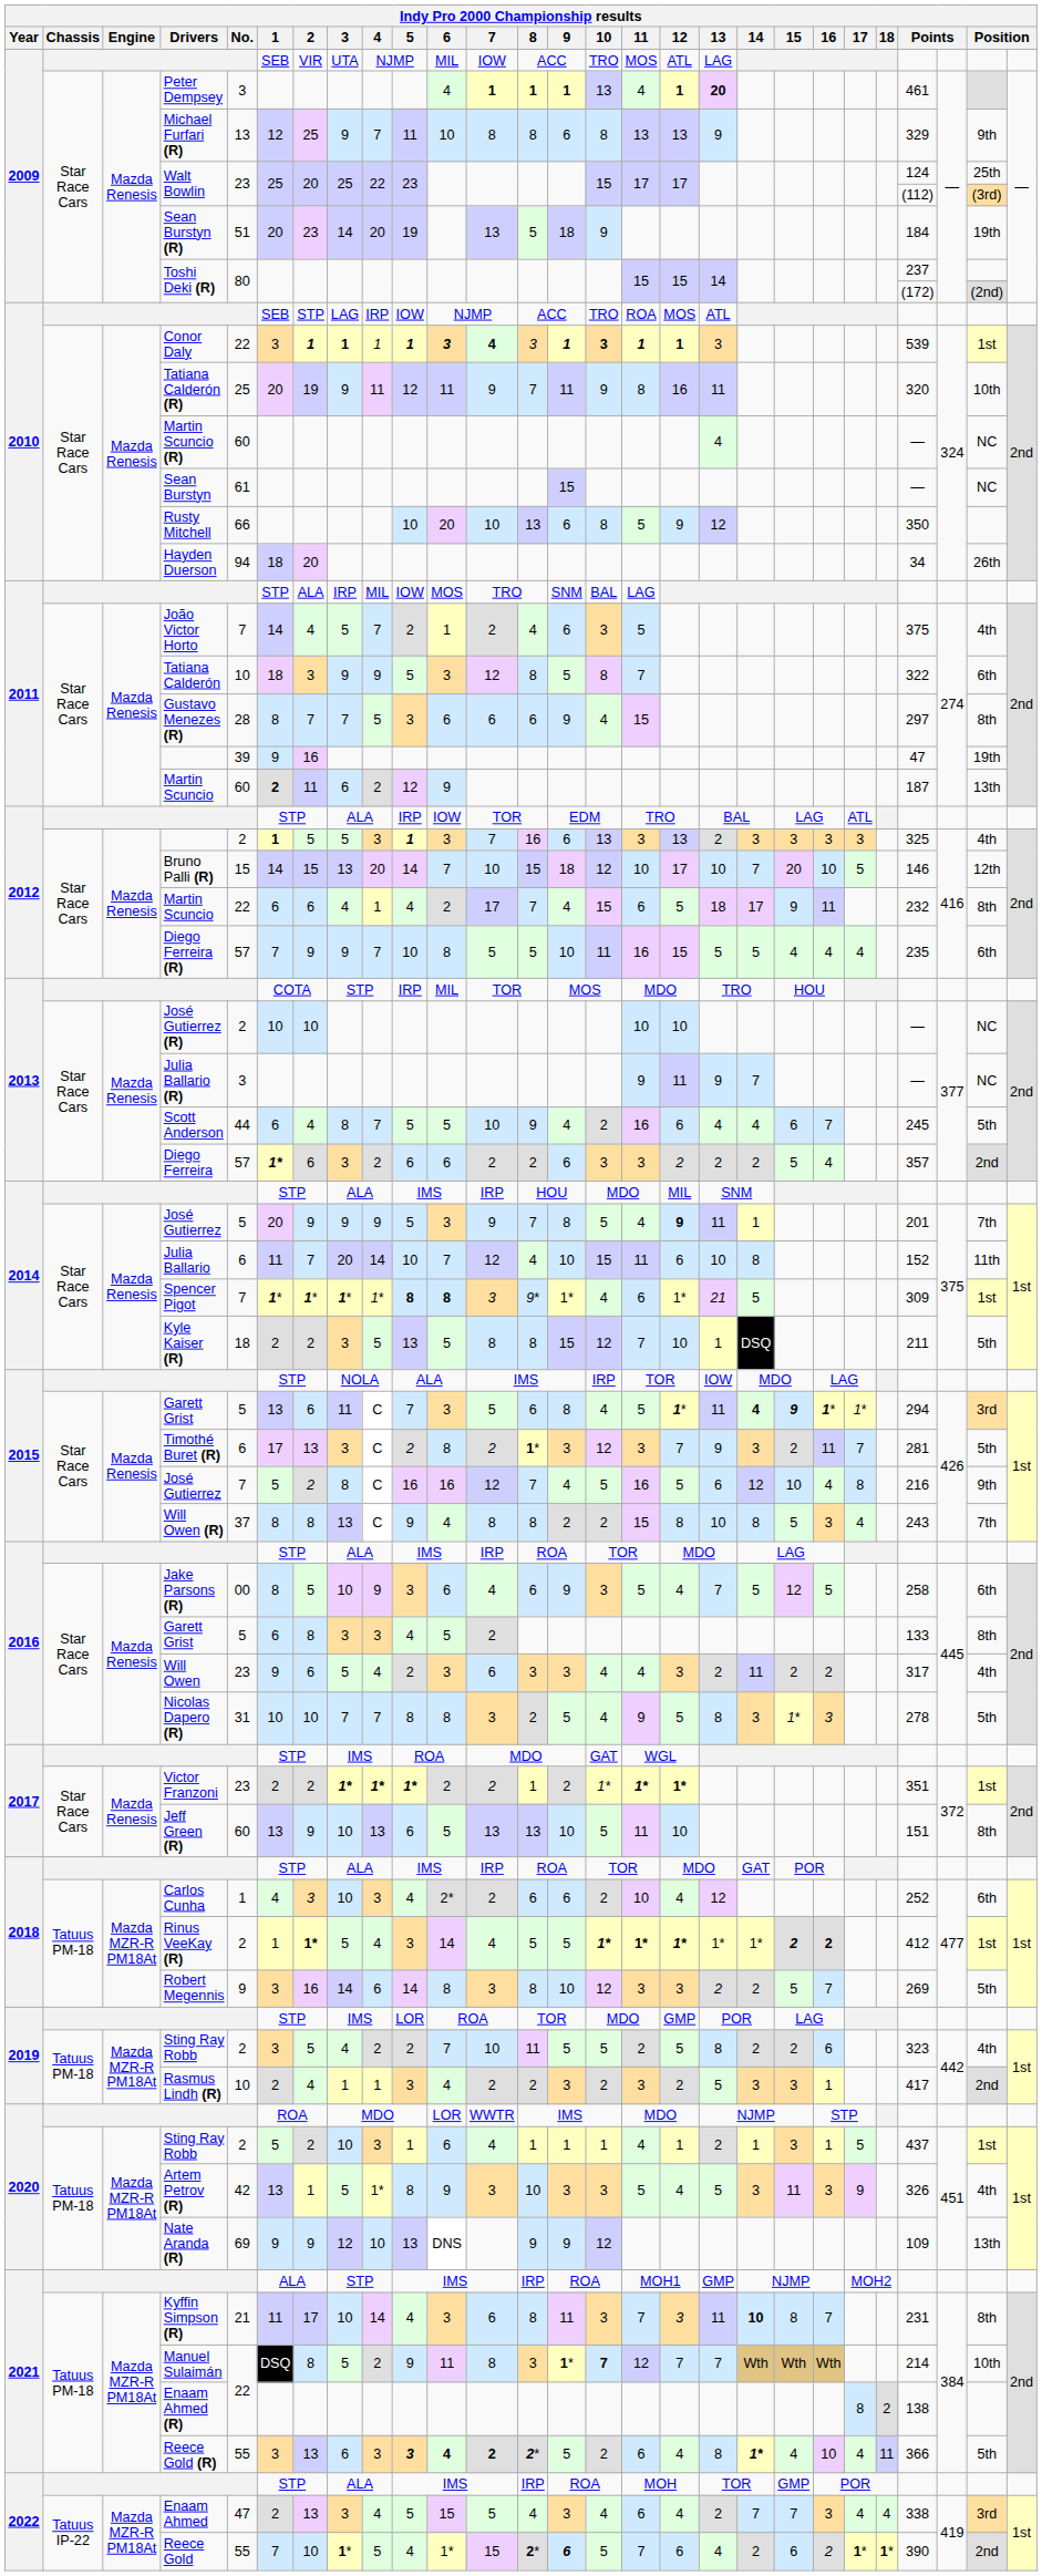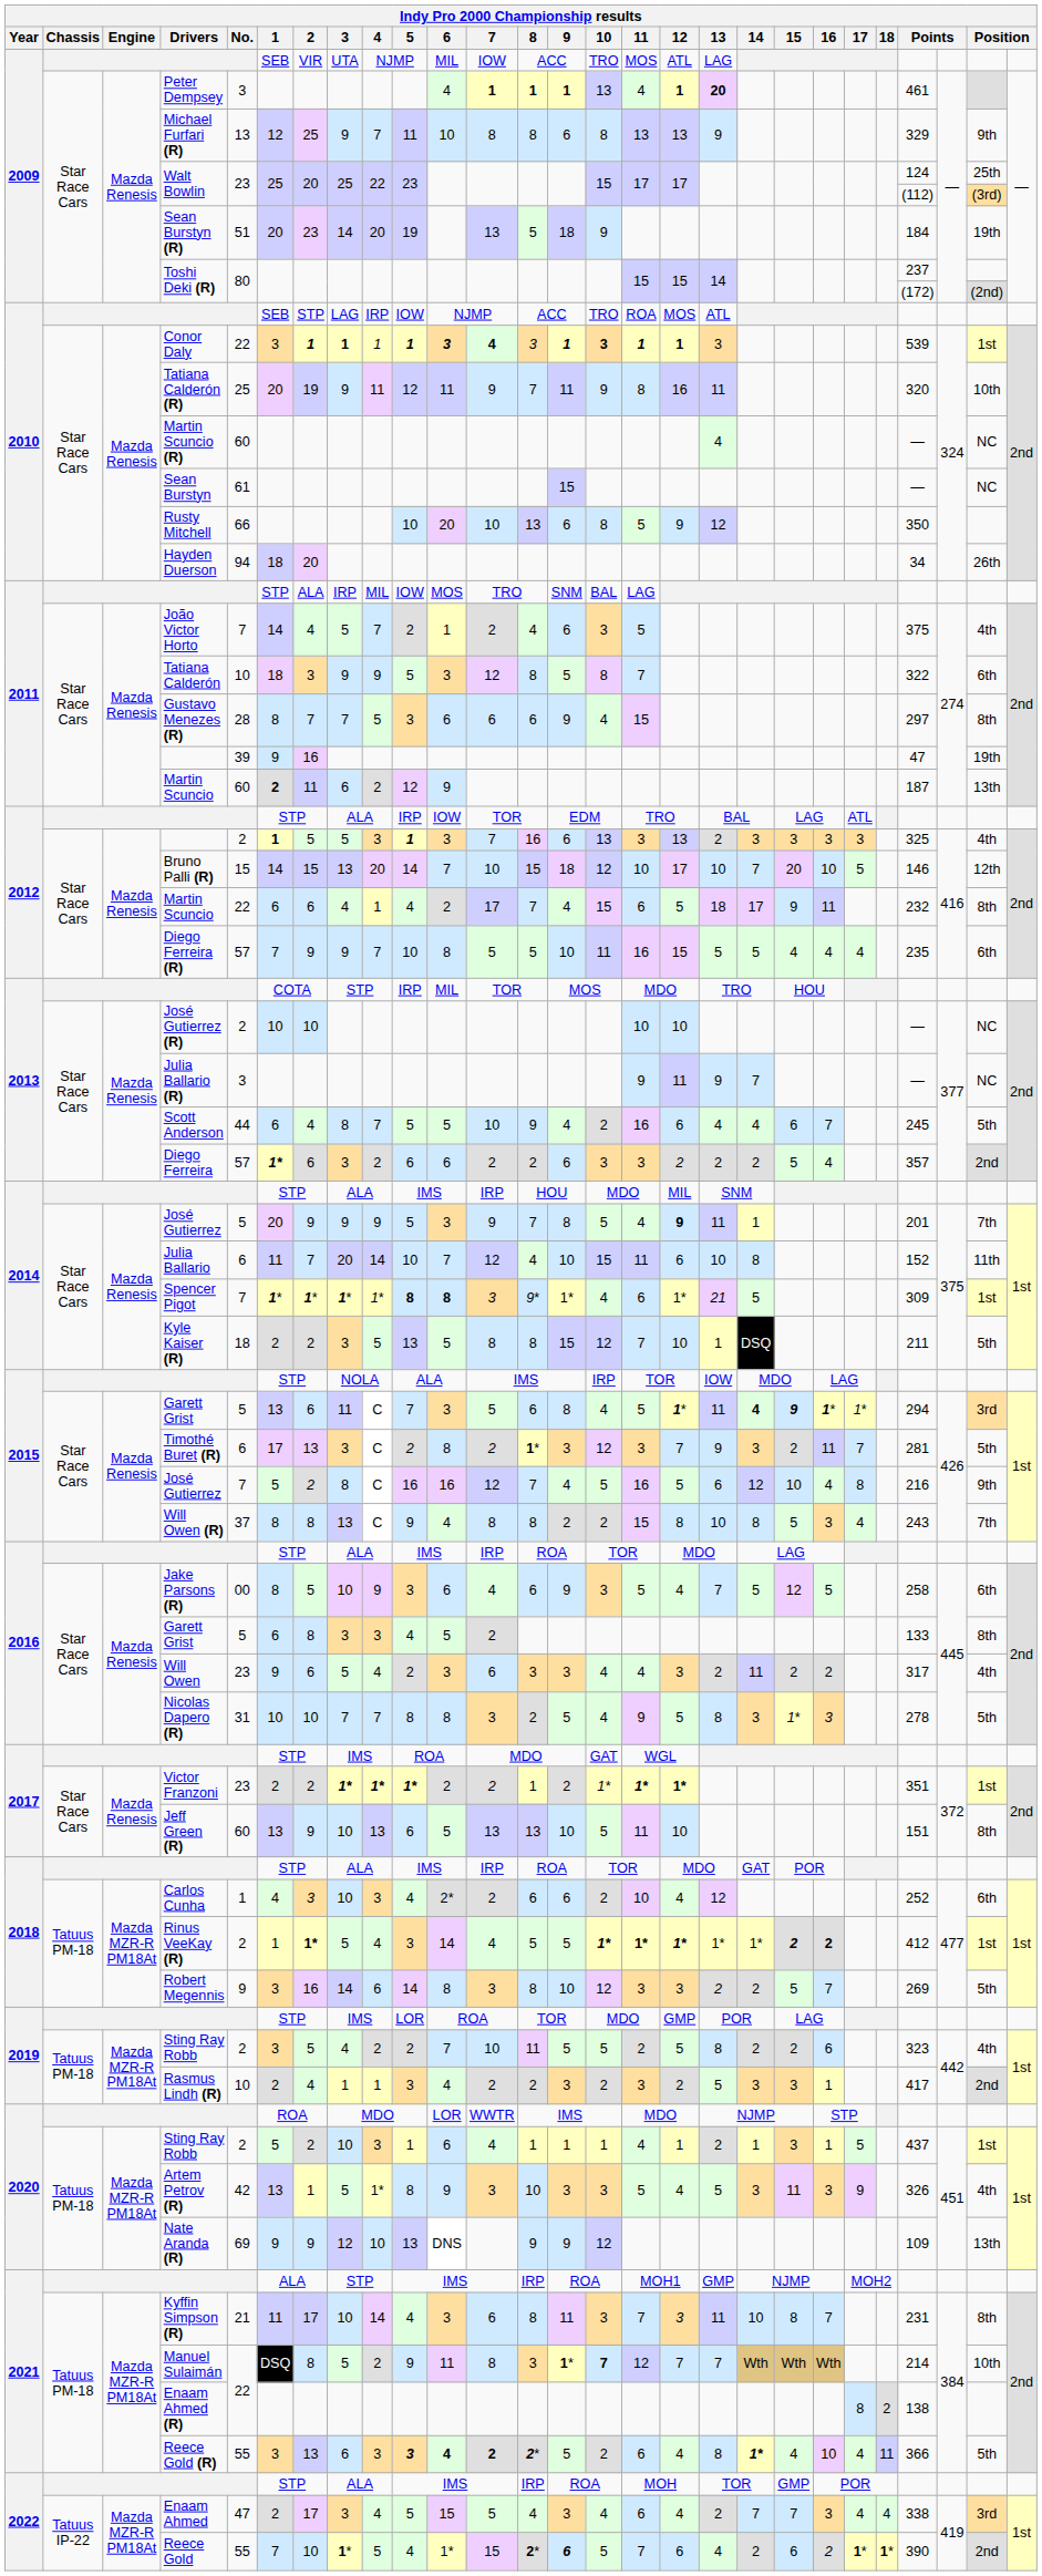Kyffin Simpson (R) | 14: bold -> normal
Enaam Ahmed | 2: 13 -> 17
